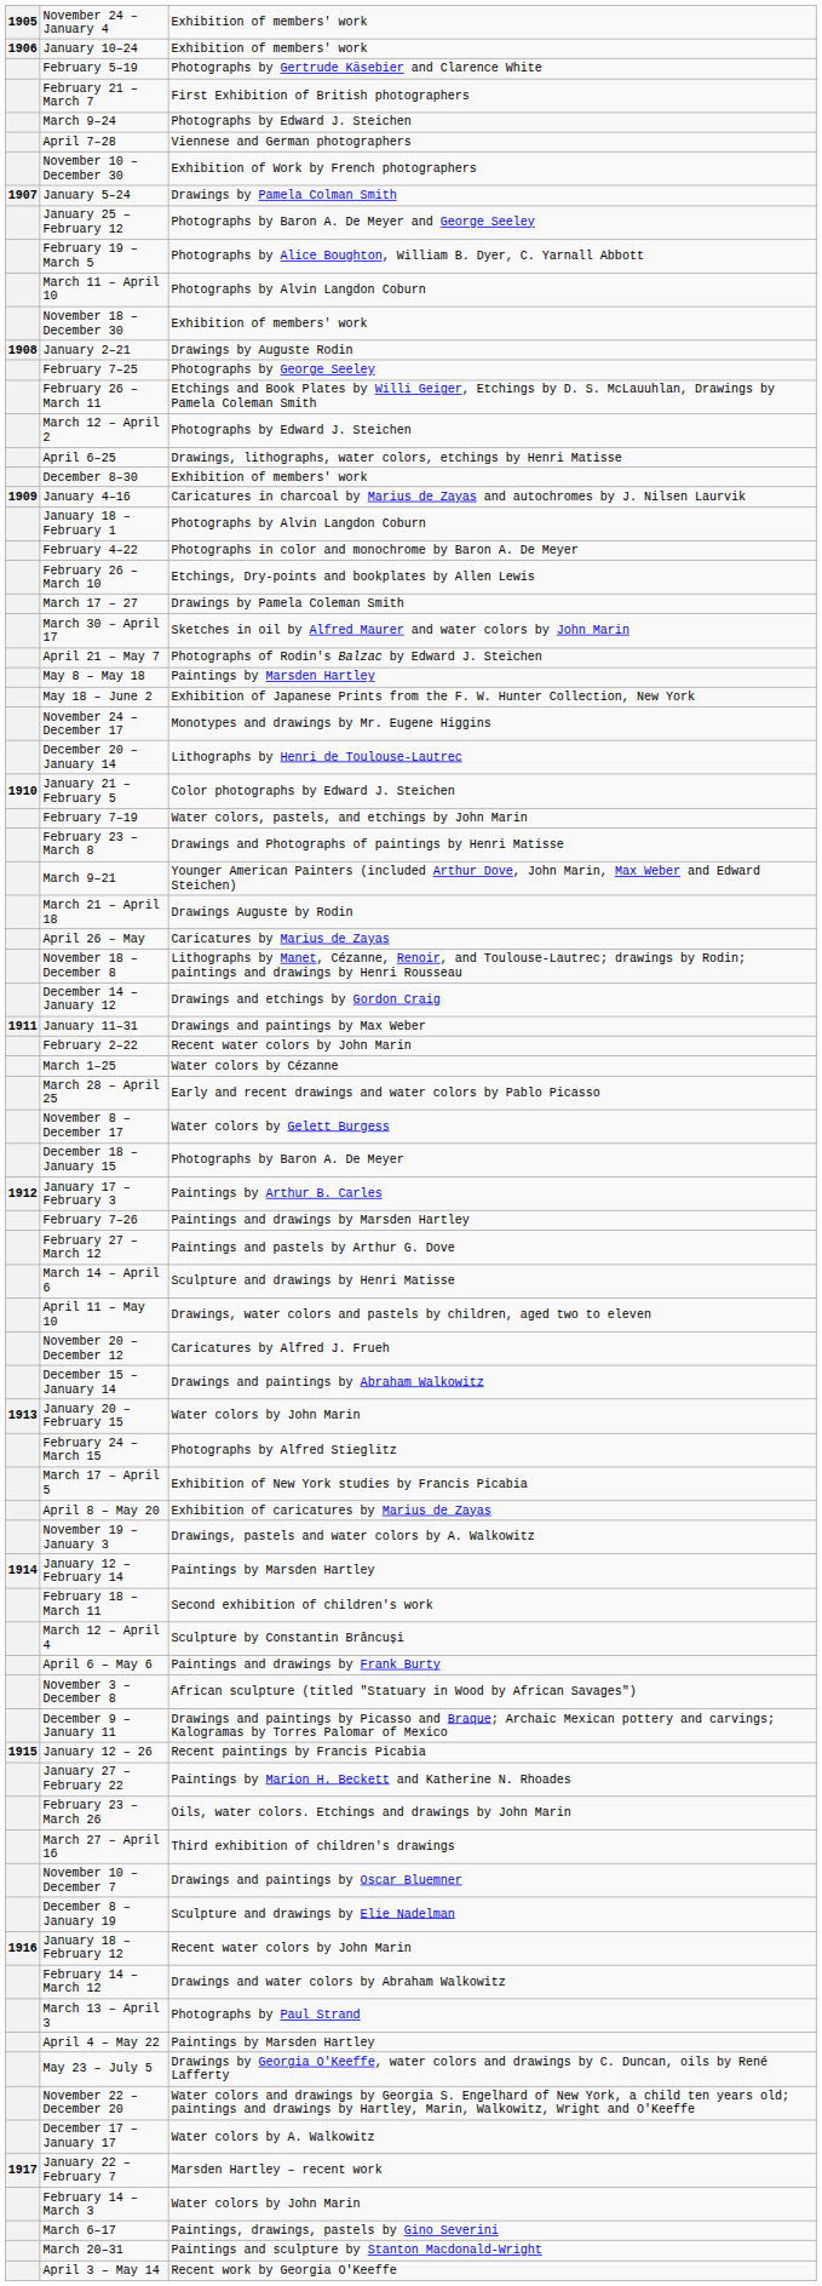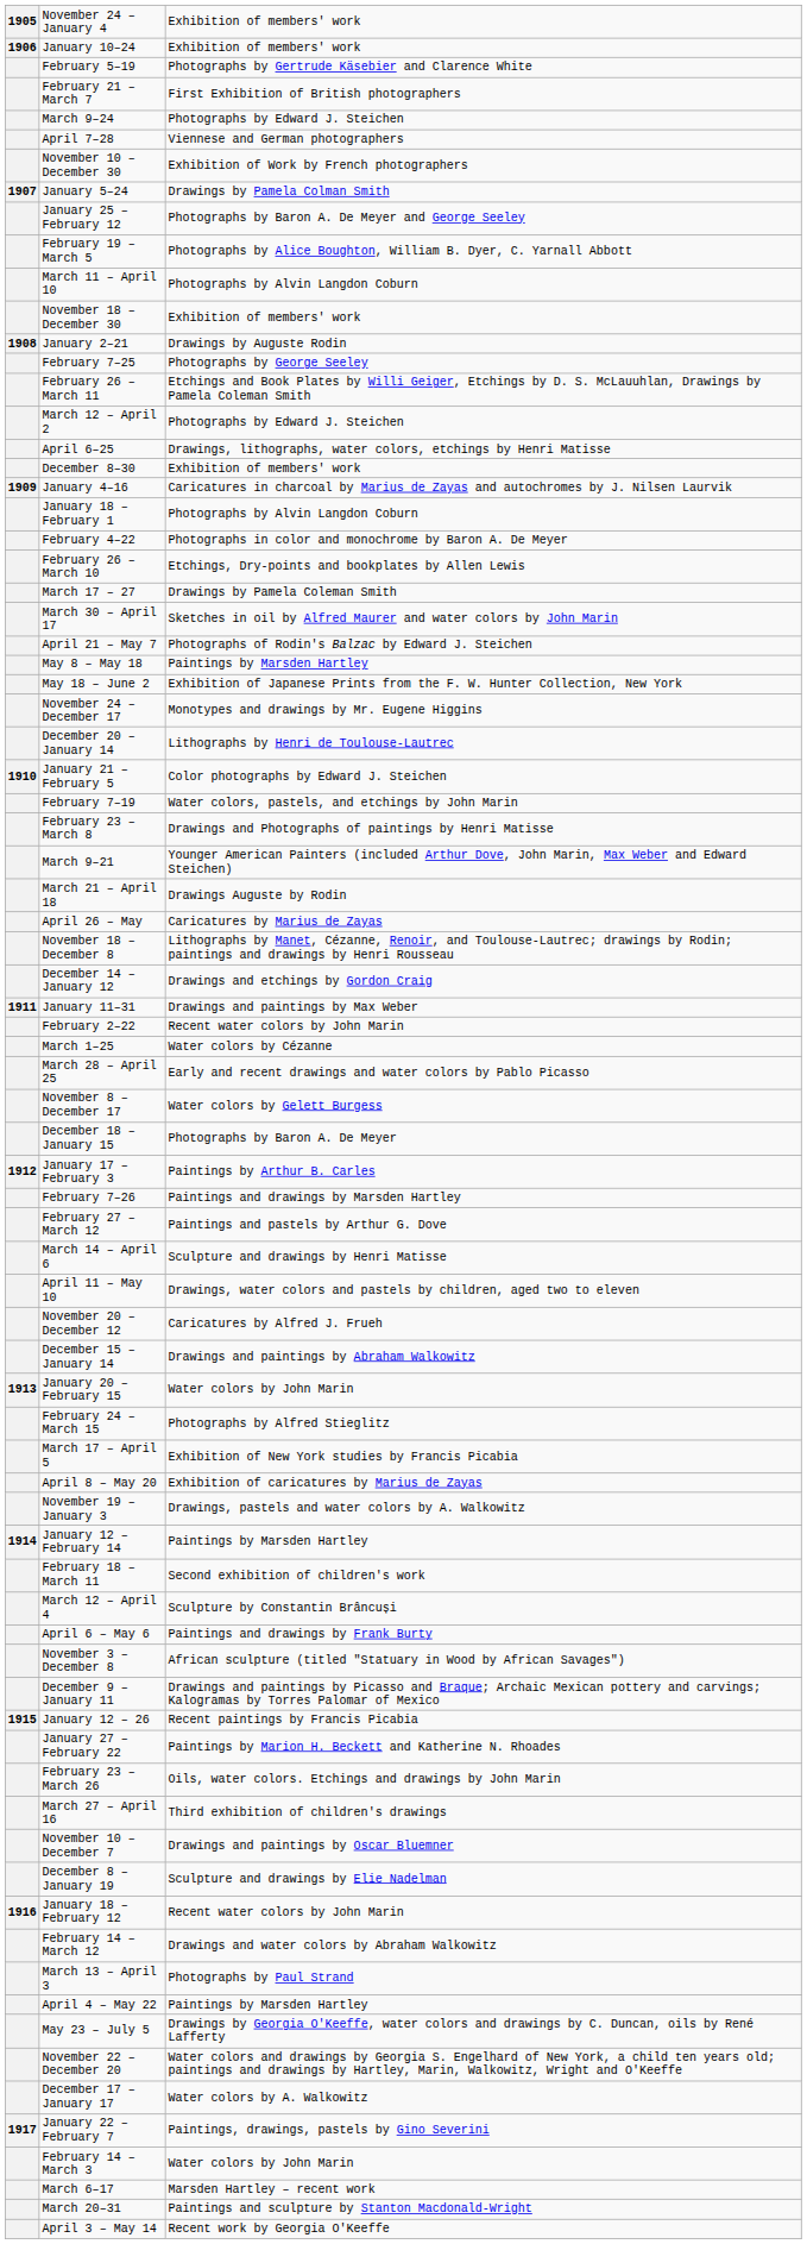January 22 – February 7 | column 3: Marsden Hartley – recent work -> Paintings, drawings, pastels by Gino Severini
March 6–17 | column 3: Paintings, drawings, pastels by Gino Severini -> Marsden Hartley – recent work
